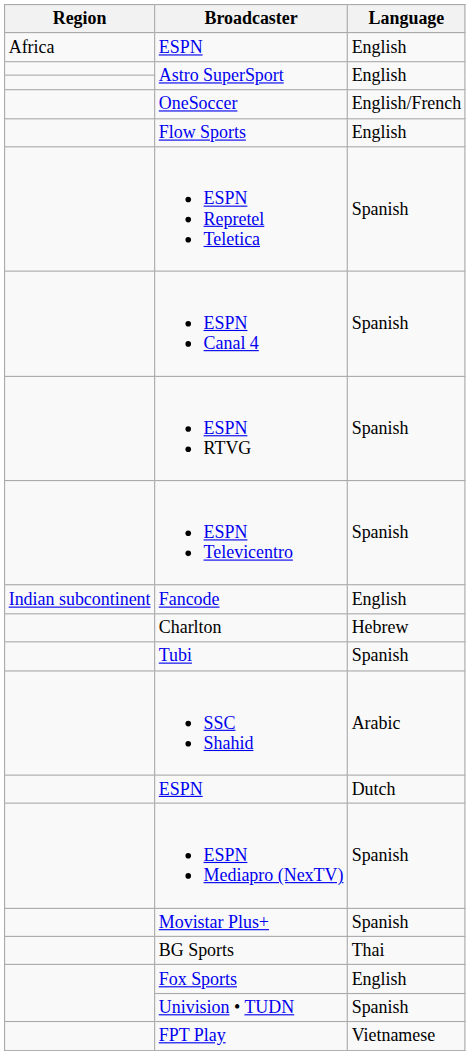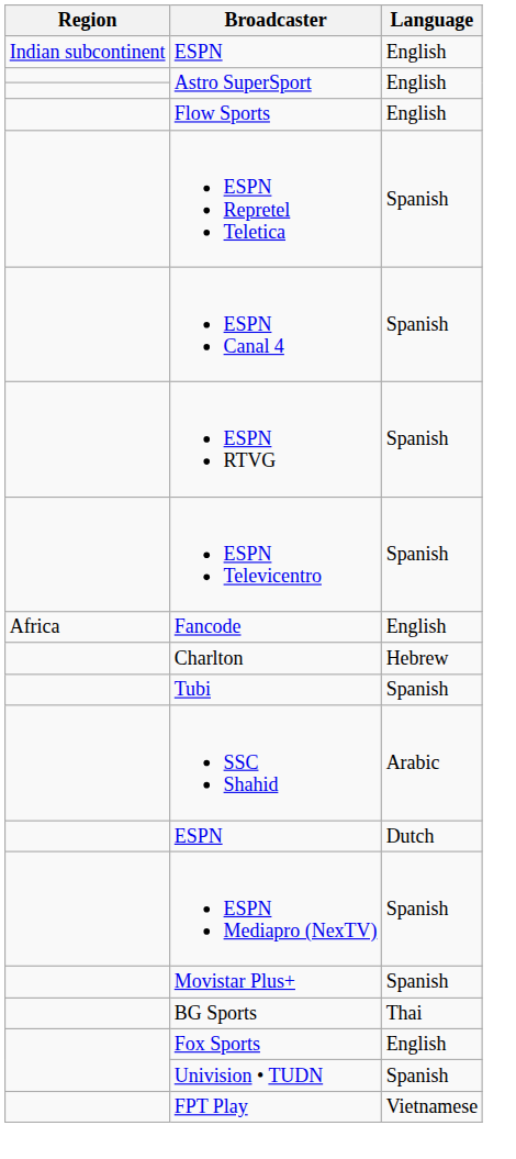ESPN / English | Region: Africa -> Indian subcontinent
- row: OneSoccer | English/French
Fancode | Region: Indian subcontinent -> Africa
